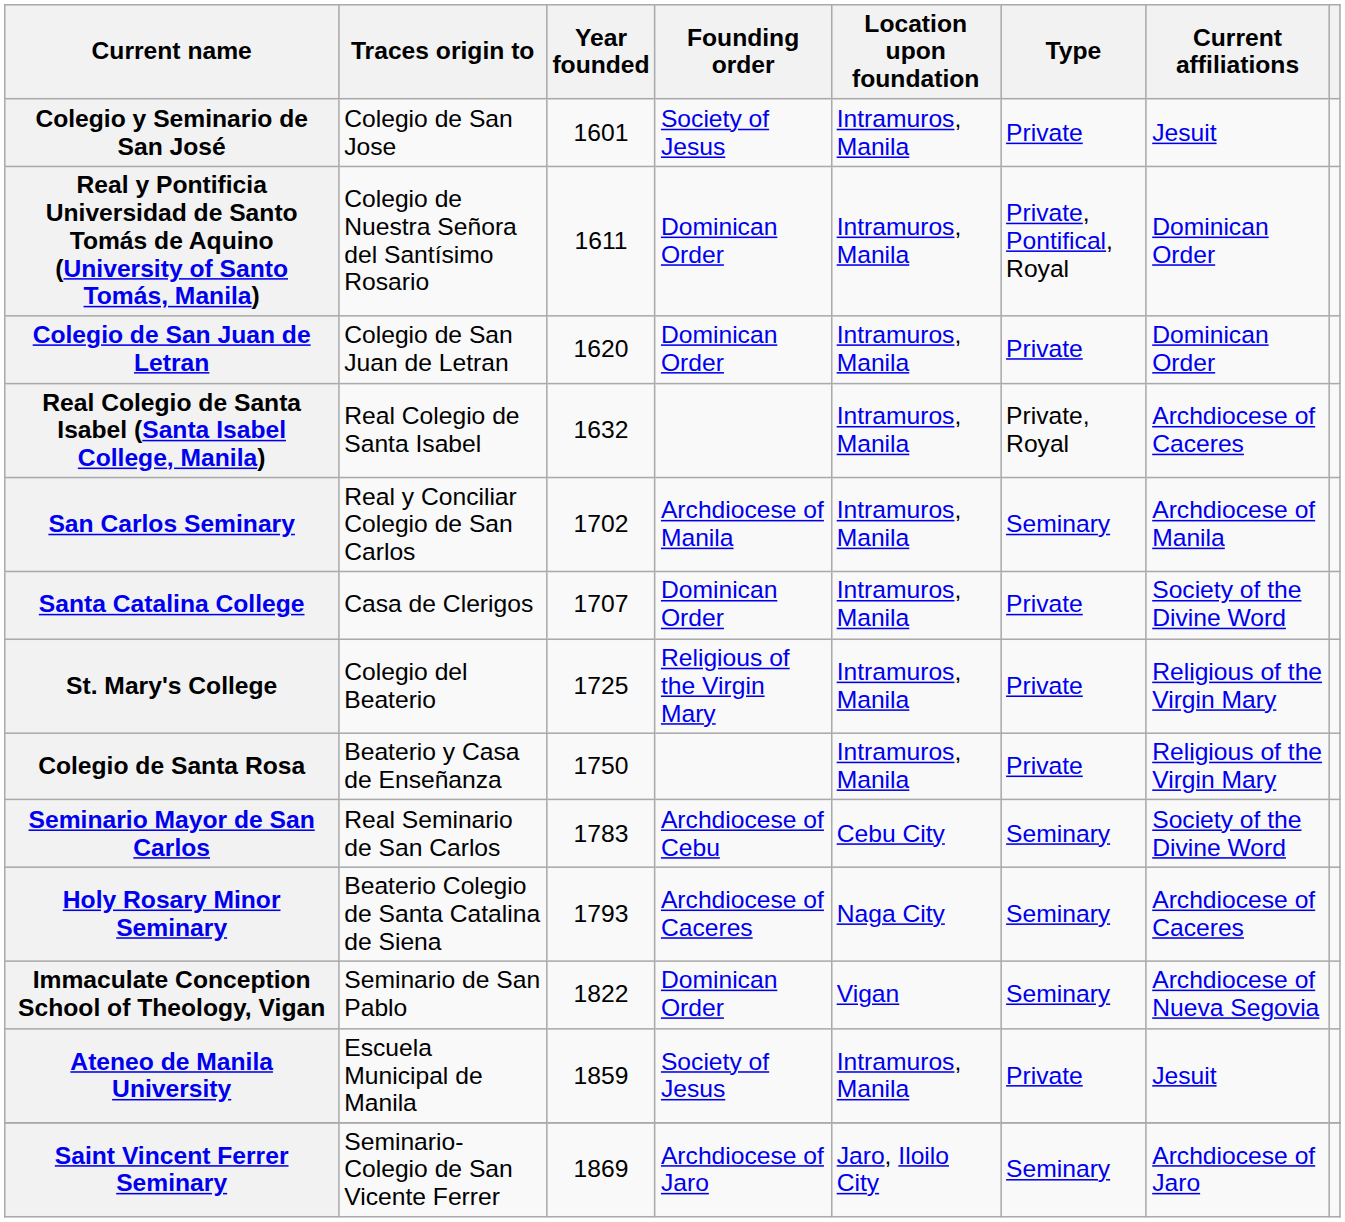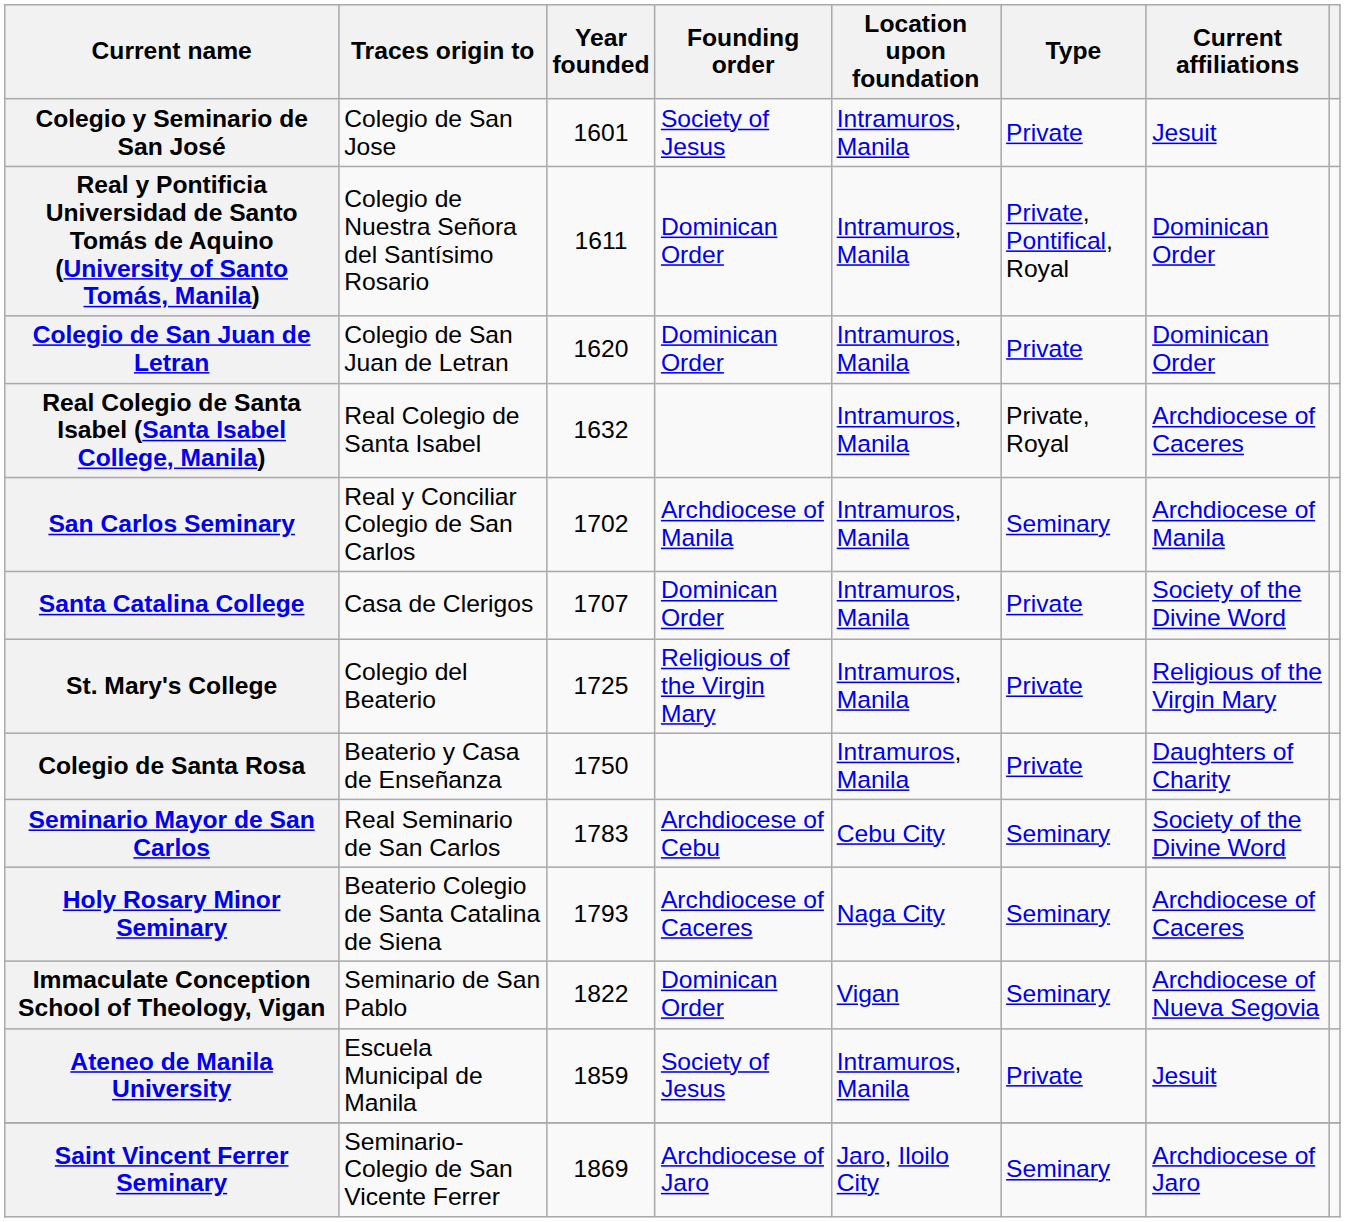Colegio de Santa Rosa | Current affiliations: Religious of the Virgin Mary -> Daughters of Charity
